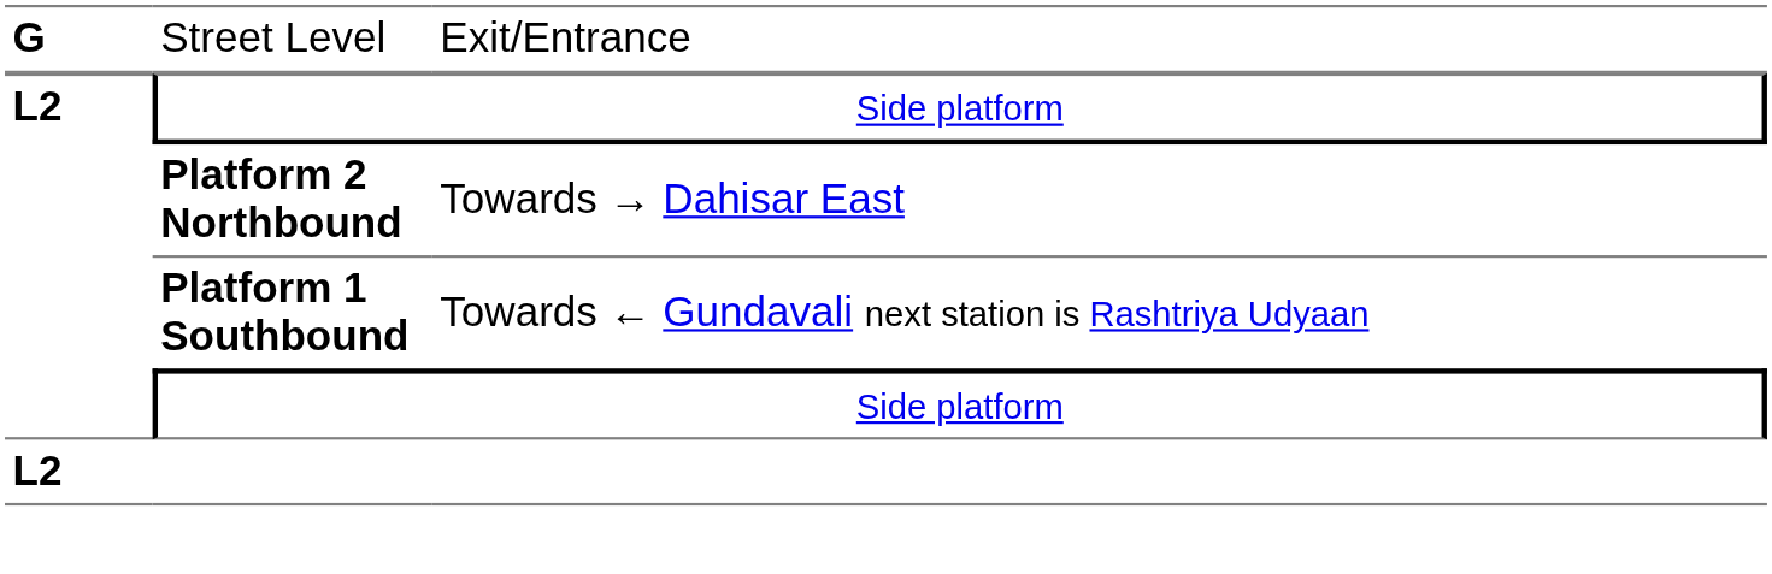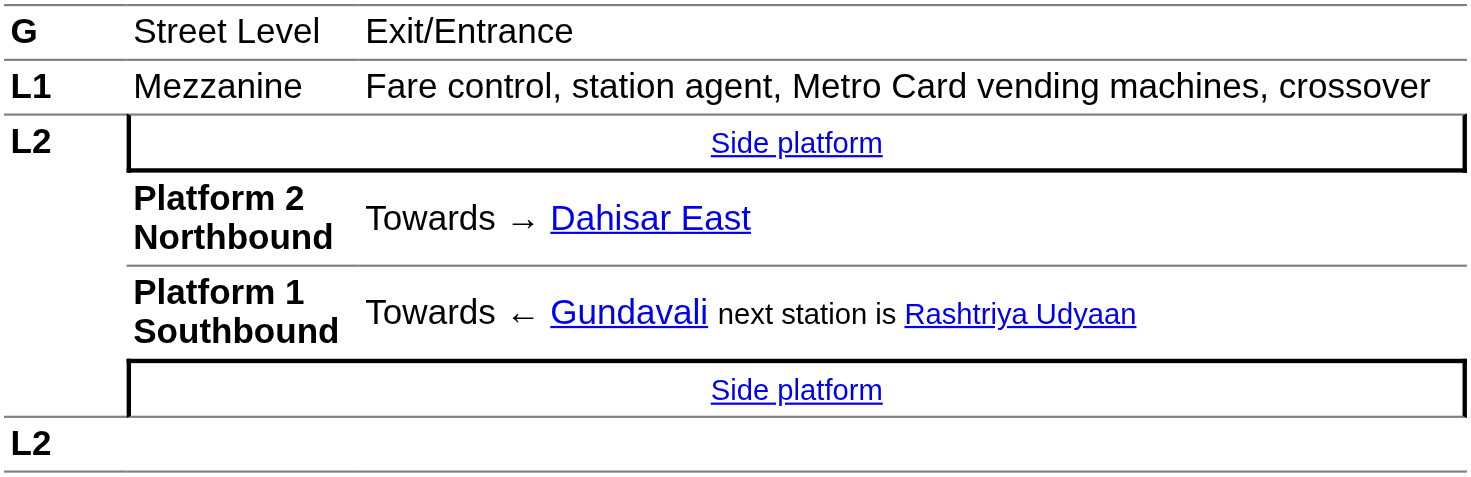+ row: L1 | Mezzanine | Fare control, station agent, Metro Card vending machines, crossover
